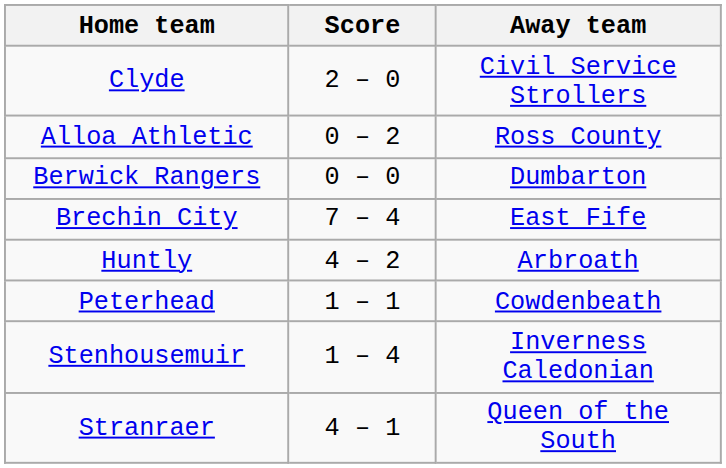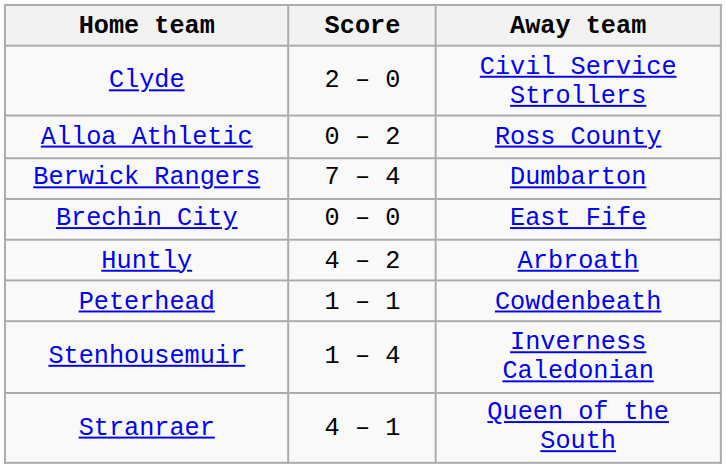Berwick Rangers | Score: 0 – 0 -> 7 – 4
Brechin City | Score: 7 – 4 -> 0 – 0
